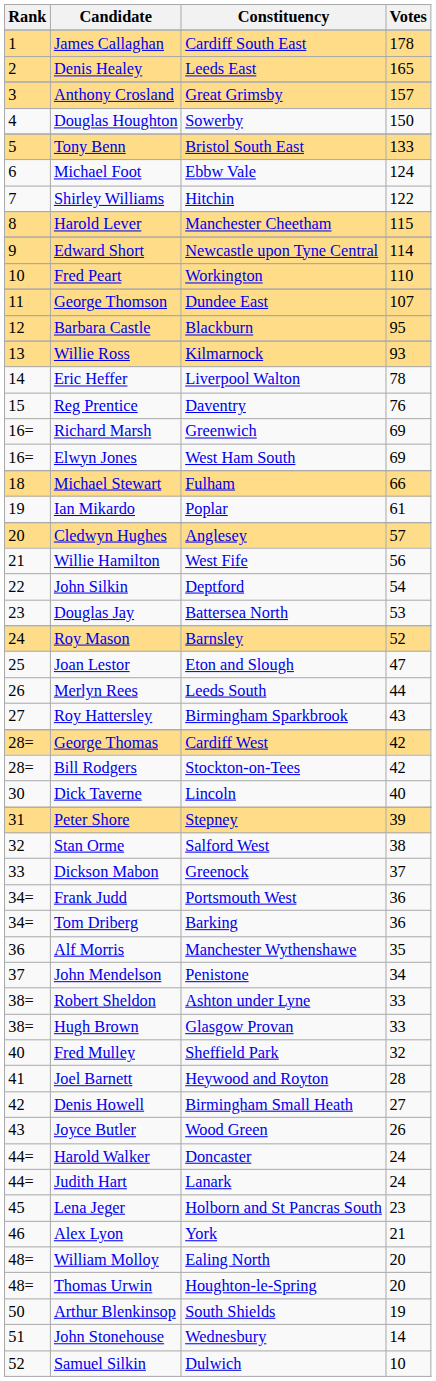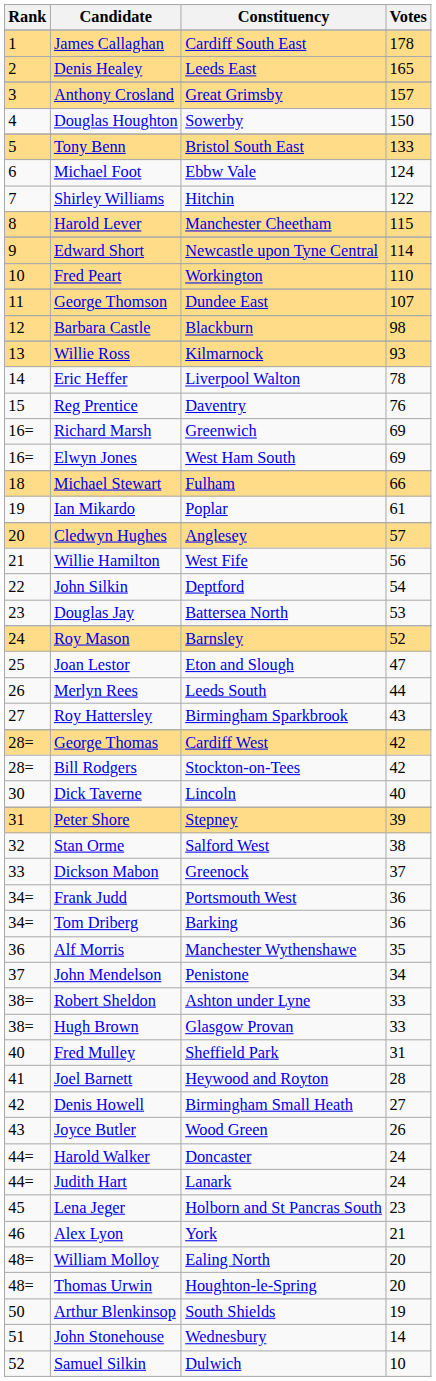Barbara Castle | Votes: 95 -> 98
Fred Mulley | Votes: 32 -> 31
